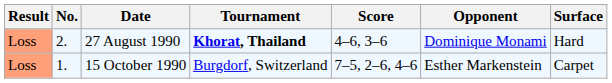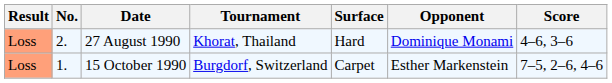columns swapped: Surface <-> Score
27 August 1990 | Tournament: bold -> normal
